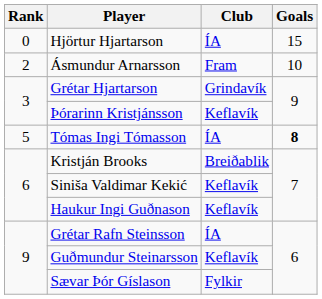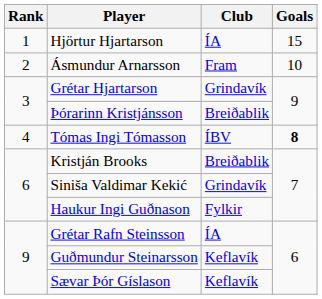Hjörtur Hjartarson | Rank: 0 -> 1
Þórarinn Kristjánsson | Club: Keflavík -> Breiðablik
Tómas Ingi Tómasson | Rank: 5 -> 4
Tómas Ingi Tómasson | Club: ÍA -> ÍBV
Siniša Valdimar Kekić | Club: Keflavík -> Grindavík
Haukur Ingi Guðnason | Club: Keflavík -> Fylkir
Sævar Þór Gíslason | Club: Fylkir -> Keflavík
